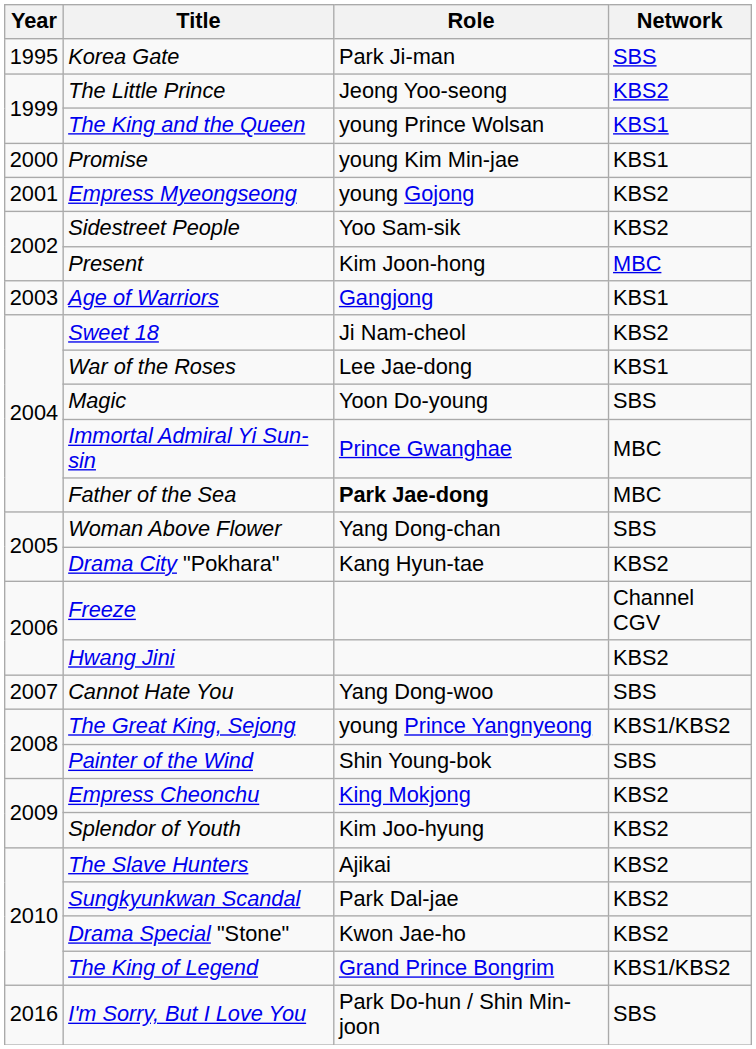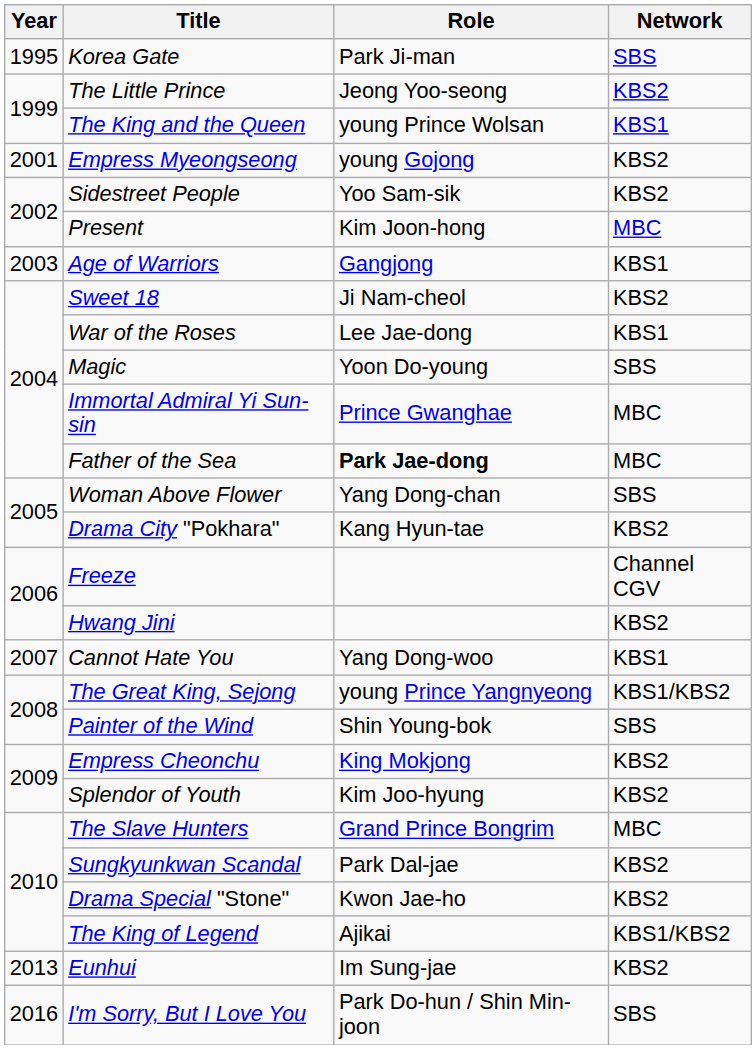- row: 2000 | Promise | young Kim Min-jae | KBS1
Cannot Hate You | Network: SBS -> KBS1
The Slave Hunters | Role: Ajikai -> Grand Prince Bongrim
The Slave Hunters | Network: KBS2 -> MBC
The King of Legend | Role: Grand Prince Bongrim -> Ajikai
+ row: 2013 | Eunhui | Im Sung-jae | KBS2
